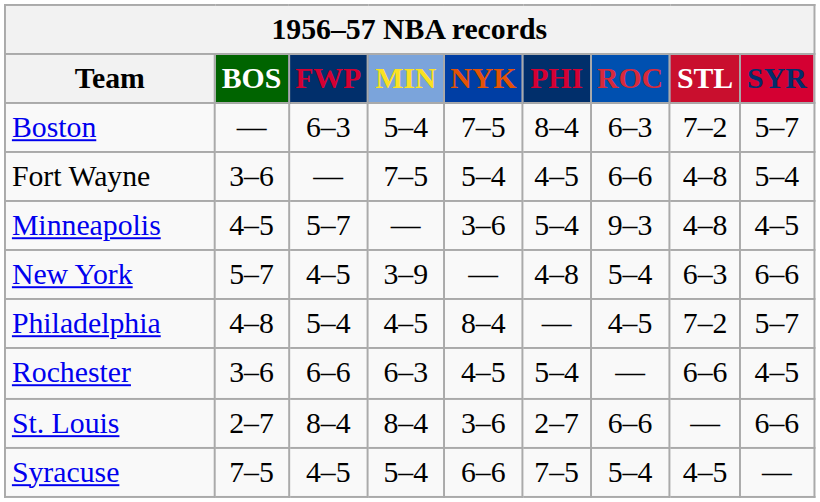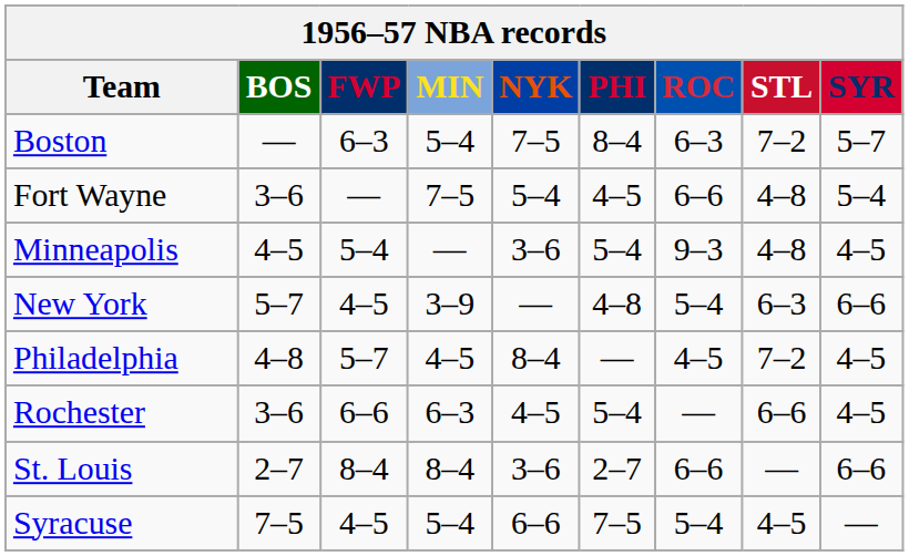Minneapolis | FWP: 5–7 -> 5–4
Philadelphia | FWP: 5–4 -> 5–7
Philadelphia | SYR: 5–7 -> 4–5
